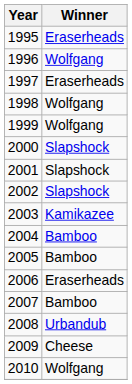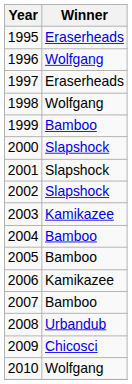1999 | Winner: Wolfgang -> Bamboo
2006 | Winner: Eraserheads -> Kamikazee
2009 | Winner: Cheese -> Chicosci
